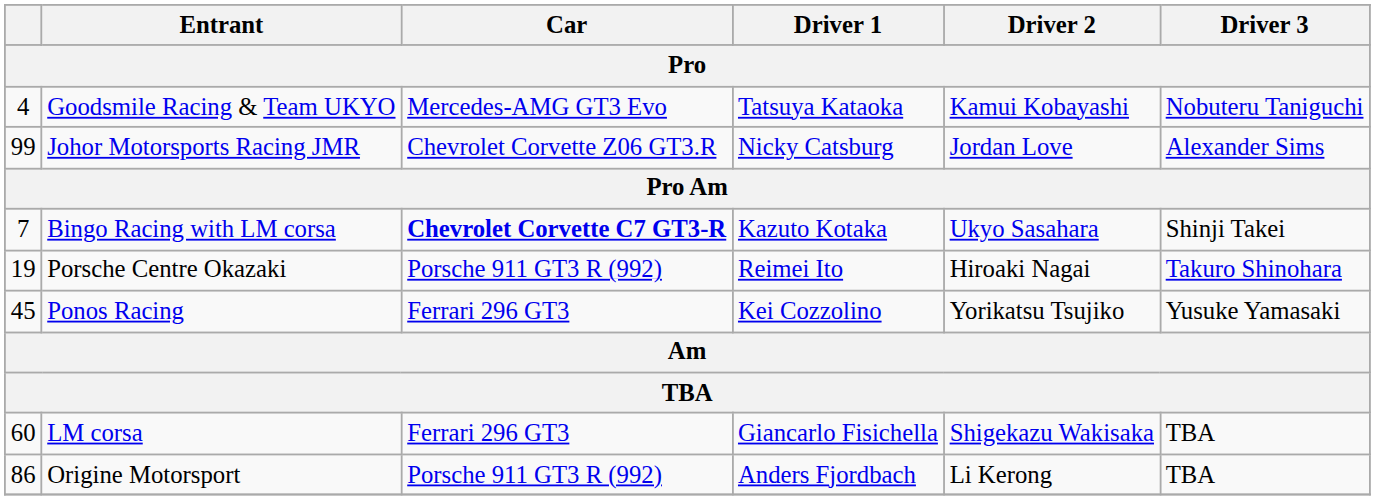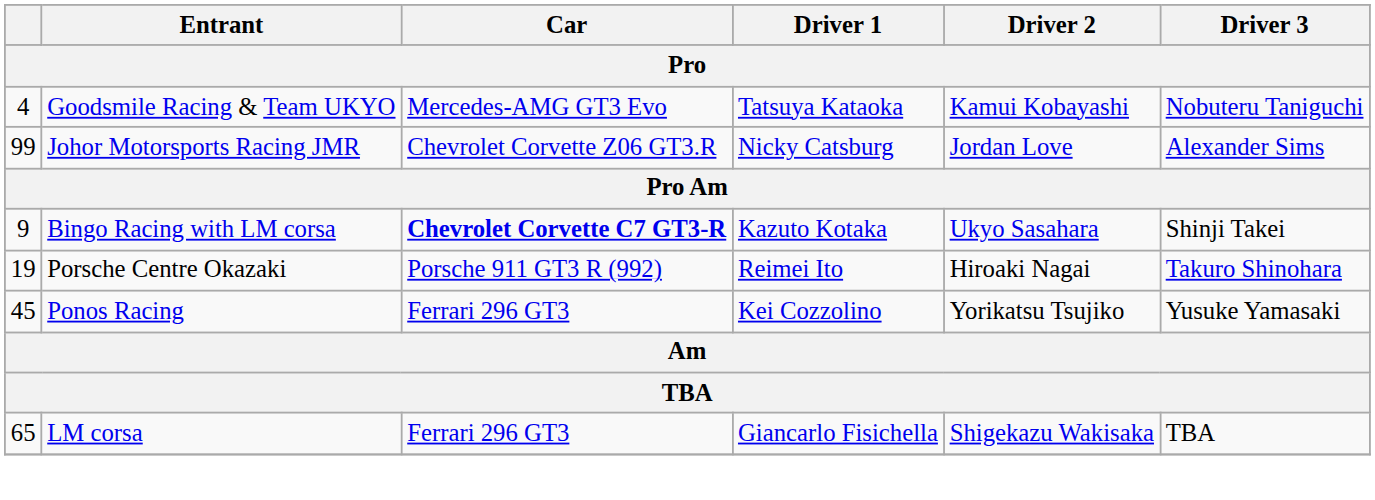Bingo Racing with LM corsa | column 1: 7 -> 9
LM corsa | column 1: 60 -> 65
- row: 86 | Origine Motorsport | Porsche 911 GT3 R (992) | Anders Fjordbach | Li Kerong | TBA
